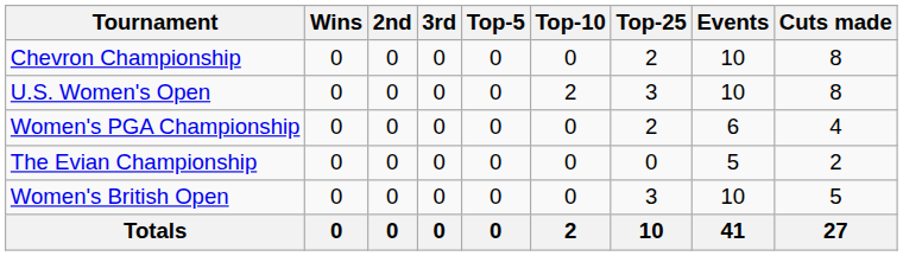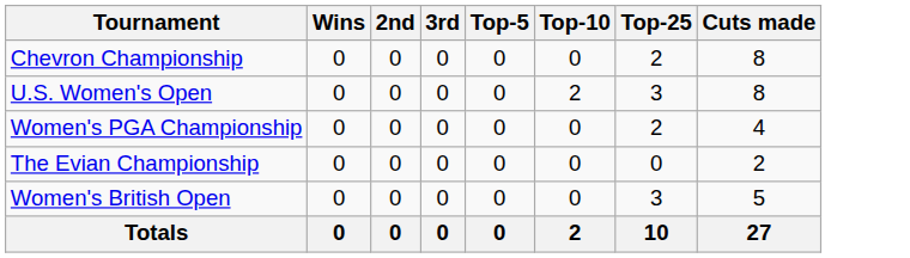- column: Events | 10 | 10 | 6 | 5 | 10 | 41
